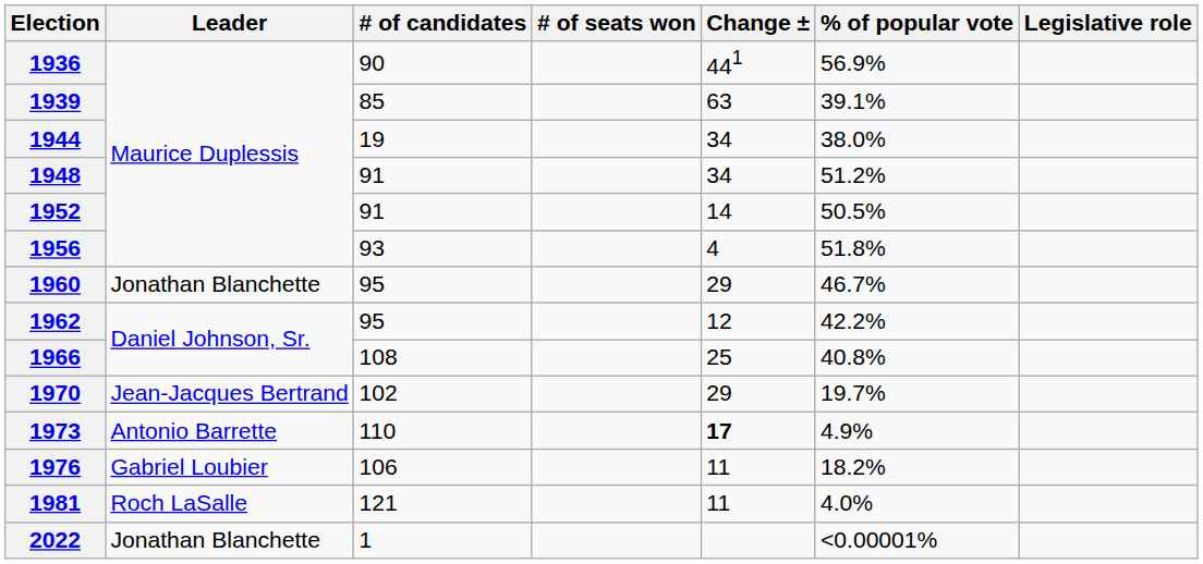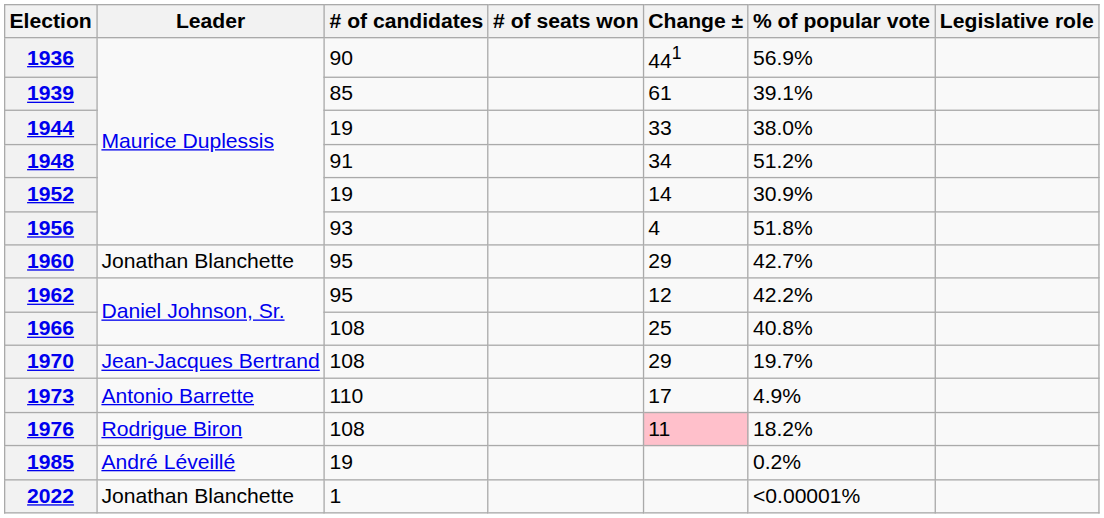1939 | Change ±: 63 -> 61
1944 | Change ±: 34 -> 33
1952 | # of candidates: 91 -> 19
1952 | % of popular vote: 50.5% -> 30.9%
1960 | % of popular vote: 46.7% -> 42.7%
1970 | # of candidates: 102 -> 108
1973 | Change ±: bold -> normal
1976 | Leader: Gabriel Loubier -> Rodrigue Biron
1976 | # of candidates: 106 -> 108
1976 | Change ±: no background -> pink background
- row: 1981 | Roch LaSalle | 121 | 11 | 4.0%
+ row: 1985 | André Léveillé | 19 | 0.2%
